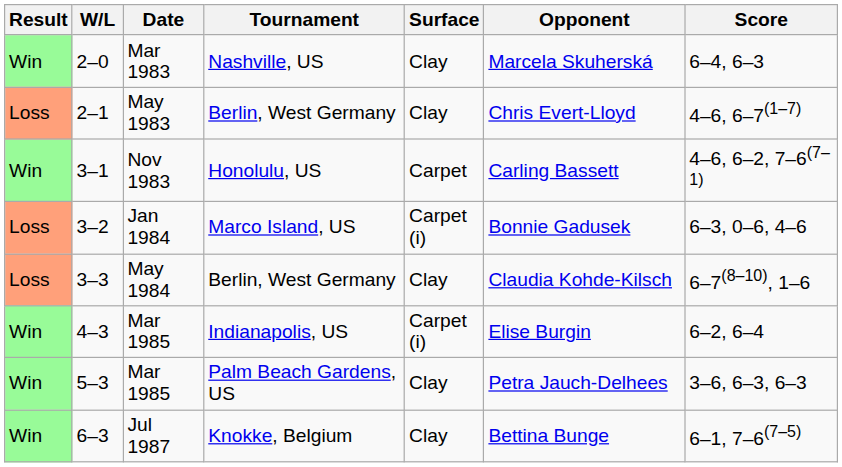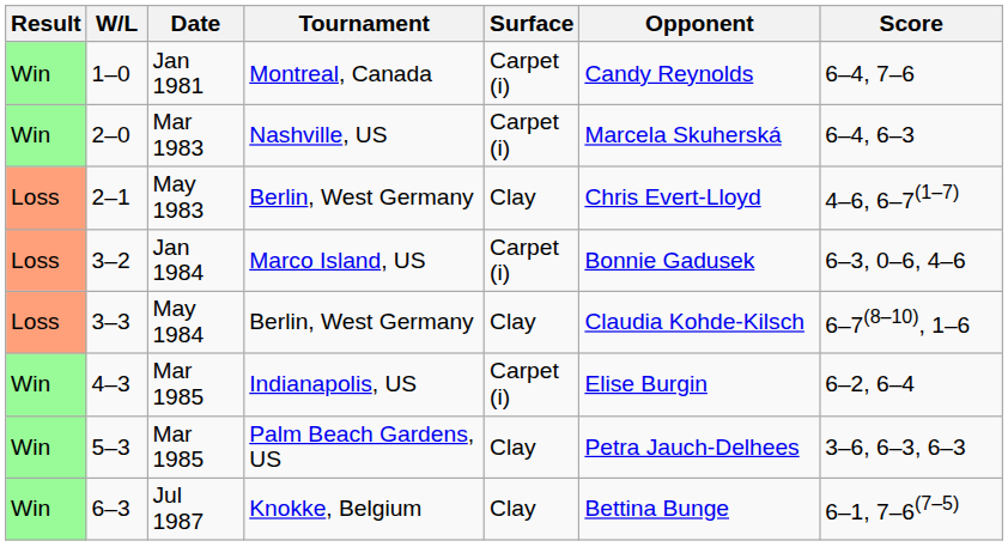+ row: Win | 1–0 | Jan 1981 | Montreal, Canada | Carpet (i) | Candy Reynolds | 6–4, 7–6
2–0 | Surface: Clay -> Carpet (i)
- row: Win | 3–1 | Nov 1983 | Honolulu, US | Carpet | Carling Bassett | 4–6, 6–2, 7–6(7–1)
